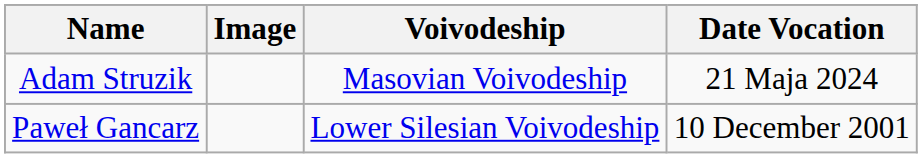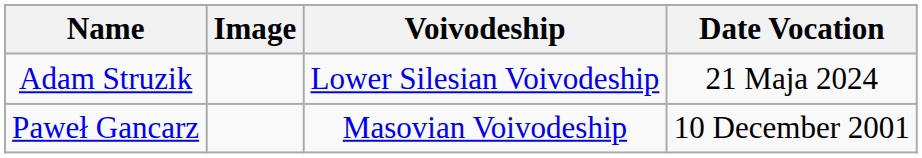Adam Struzik | Voivodeship: Masovian Voivodeship -> Lower Silesian Voivodeship
Paweł Gancarz | Voivodeship: Lower Silesian Voivodeship -> Masovian Voivodeship
